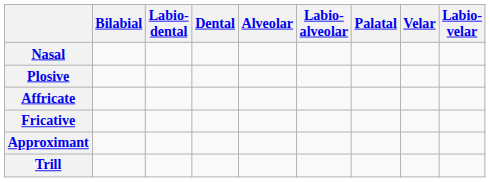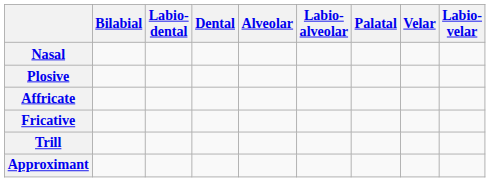rows swapped: Approximant <-> Trill
